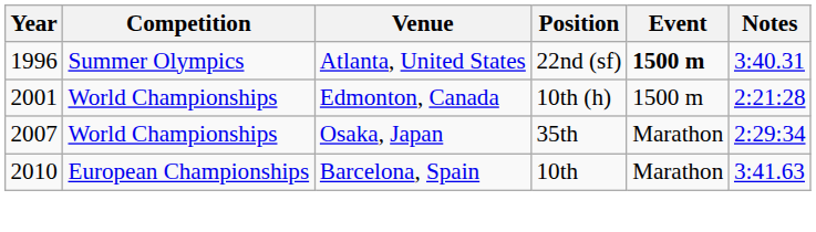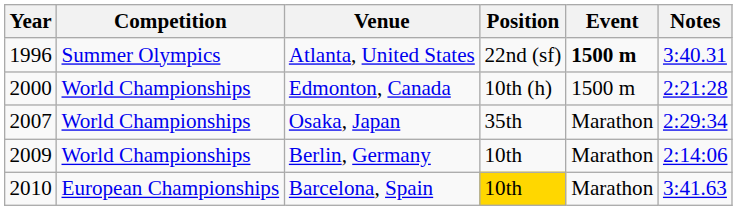Edmonton, Canada | Year: 2001 -> 2000
+ row: 2009 | World Championships | Berlin, Germany | 10th | Marathon | 2:14:06
Barcelona, Spain | Position: no background -> gold background
